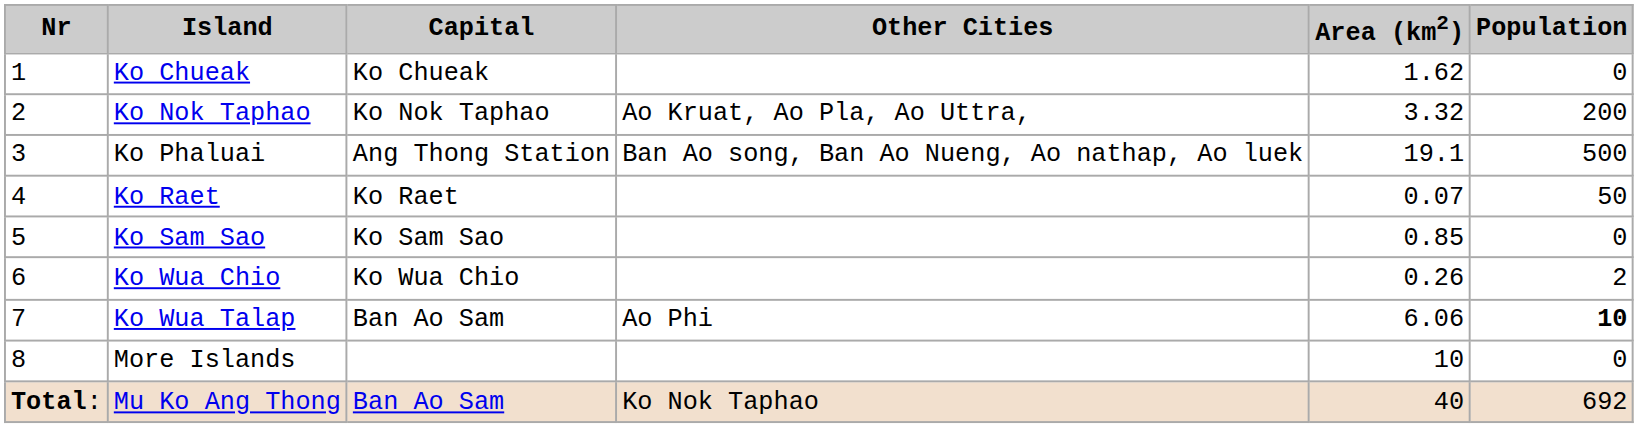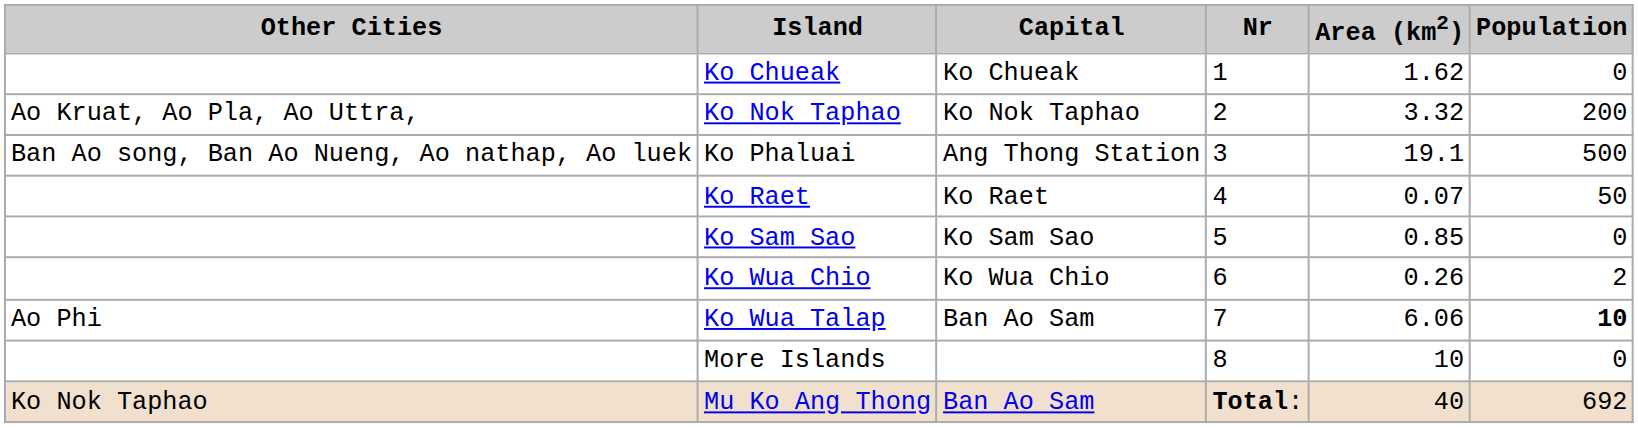columns swapped: Nr <-> Other Cities
